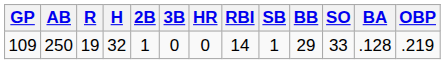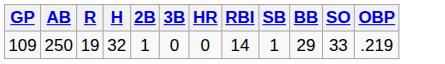- column: BA | .128
